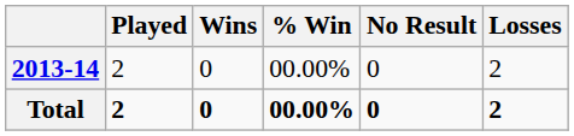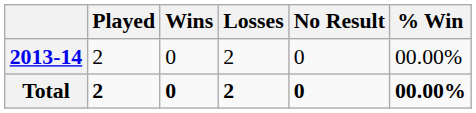columns swapped: Losses <-> % Win
